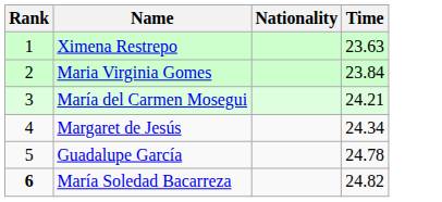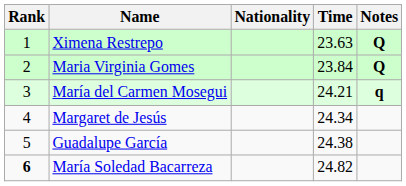+ column: Notes | Q | Q | q
Guadalupe García | Time: 24.78 -> 24.38
